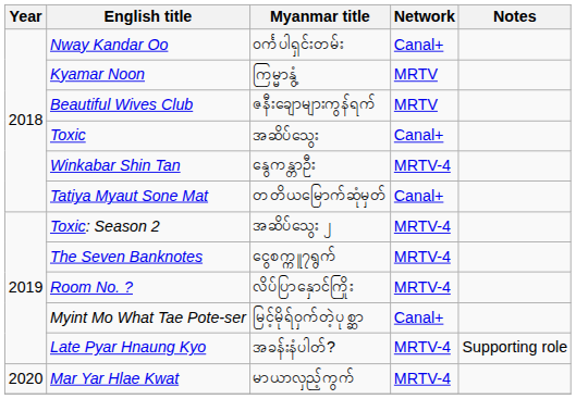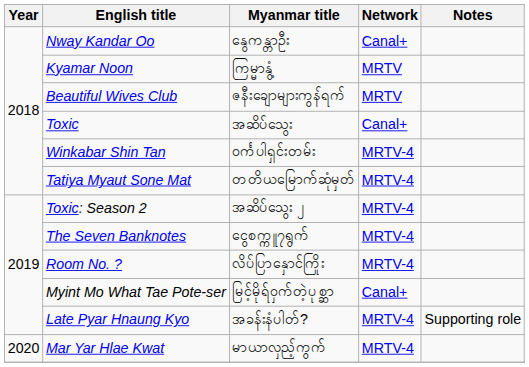Nway Kandar Oo | Myanmar title: ၀င်္ကပါရှင်းတမ်း -> နွေကန္တာဦး
Winkabar Shin Tan | Myanmar title: နွေကန္တာဦး -> ၀င်္ကပါရှင်းတမ်း
Tatiya Myaut Sone Mat | Network: Canal+ -> MRTV-4
